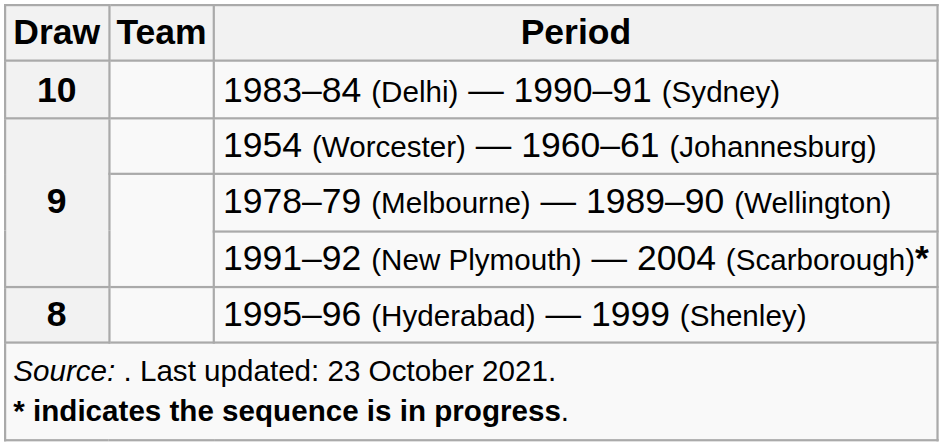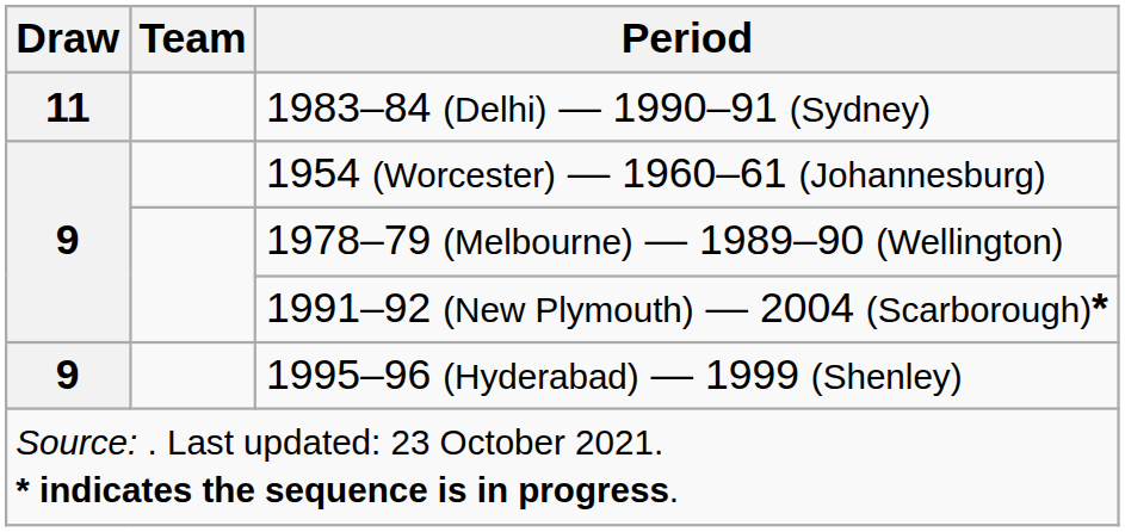1983–84 (Delhi) — 1990–91 (Sydney) | Draw: 10 -> 11
1995–96 (Hyderabad) — 1999 (Shenley) | Draw: 8 -> 9
